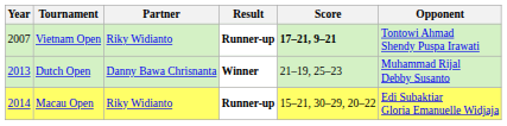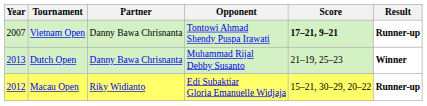columns swapped: Opponent <-> Result
Vietnam Open | Partner: Riky Widianto -> Danny Bawa Chrisnanta
Macau Open | Year: 2014 -> 2012
